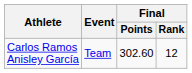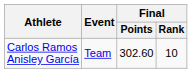Carlos Ramos Anisley García | Final / Rank: 12 -> 10
